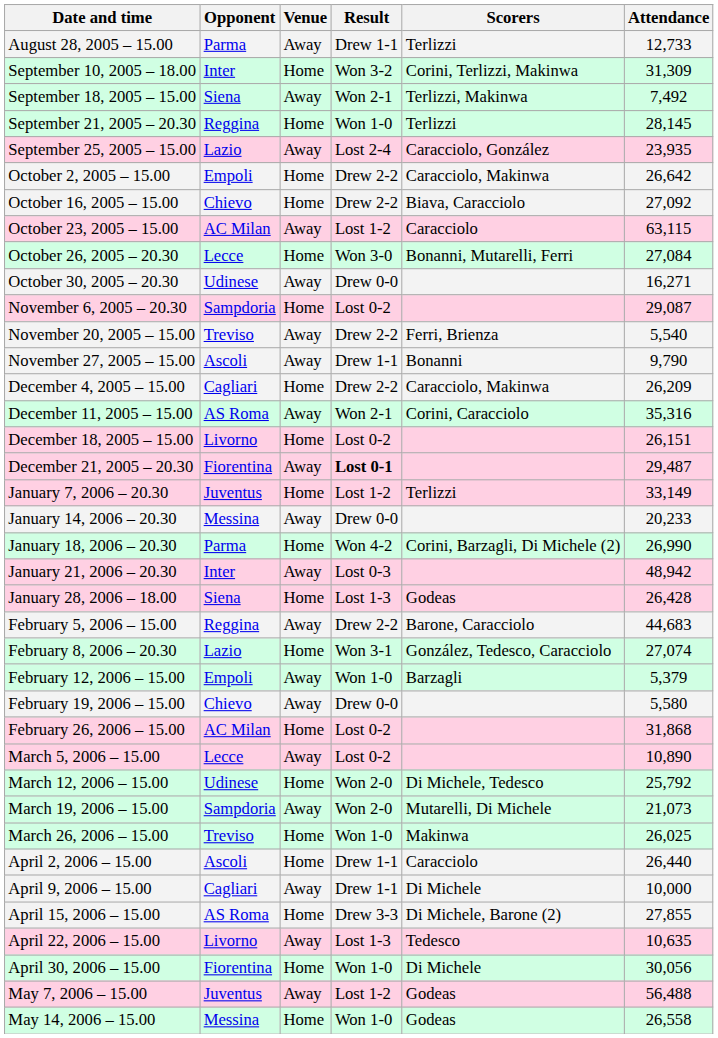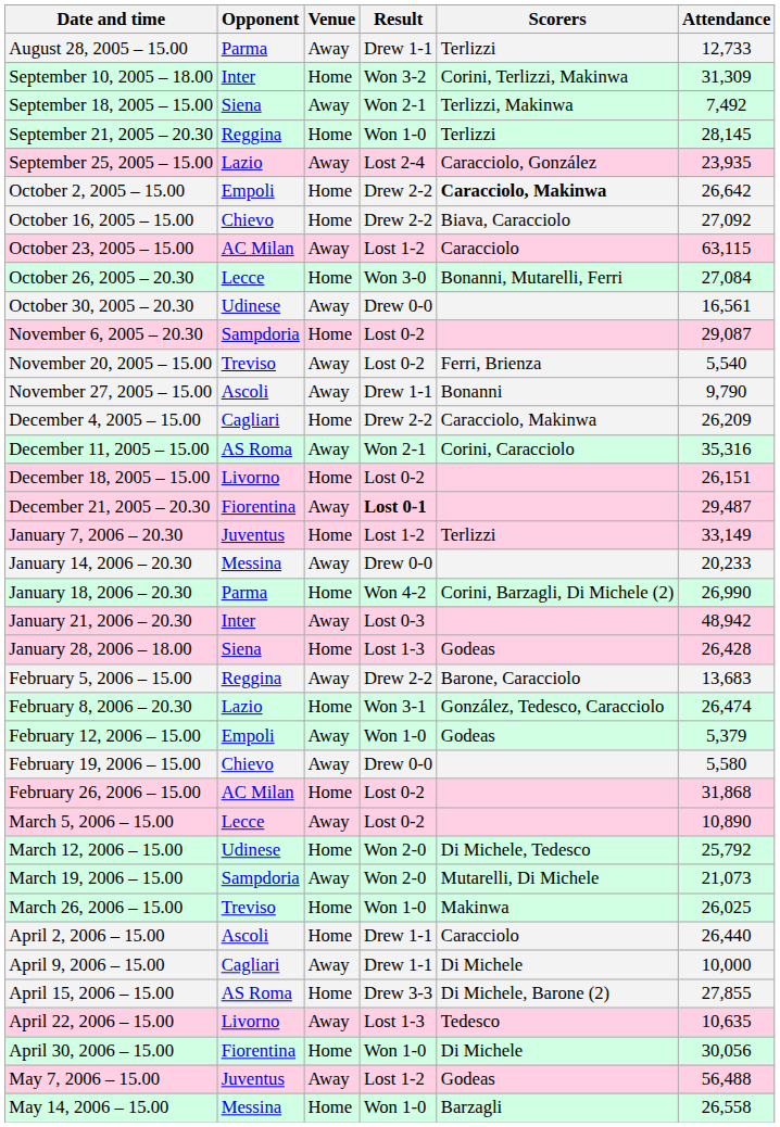October 2, 2005 – 15.00 | Scorers: normal -> bold
October 30, 2005 – 20.30 | Attendance: 16,271 -> 16,561
November 20, 2005 – 15.00 | Result: Drew 2-2 -> Lost 0-2
February 5, 2006 – 15.00 | Attendance: 44,683 -> 13,683
February 8, 2006 – 20.30 | Attendance: 27,074 -> 26,474
February 12, 2006 – 15.00 | Scorers: Barzagli -> Godeas
May 14, 2006 – 15.00 | Scorers: Godeas -> Barzagli
